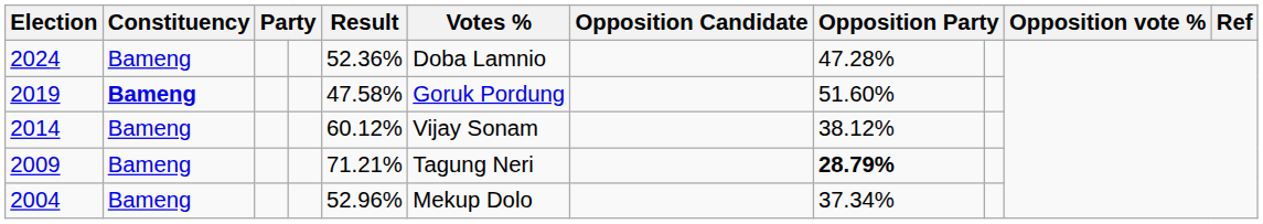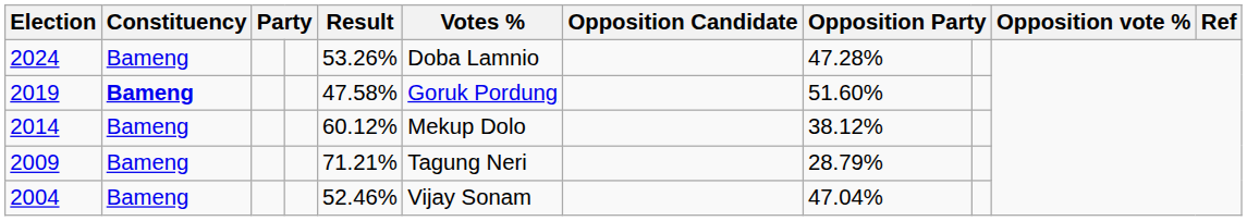2024 | Result: 52.36% -> 53.26%
2014 | Votes %: Vijay Sonam -> Mekup Dolo
2009 | column 8: bold -> normal
2004 | Result: 52.96% -> 52.46%
2004 | Votes %: Mekup Dolo -> Vijay Sonam
2004 | column 8: 37.34% -> 47.04%
